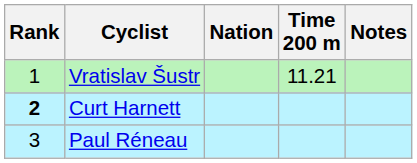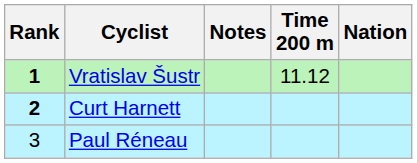columns swapped: Nation <-> Notes
Vratislav Šustr | Rank: normal -> bold
Vratislav Šustr | Time 200 m: 11.21 -> 11.12
